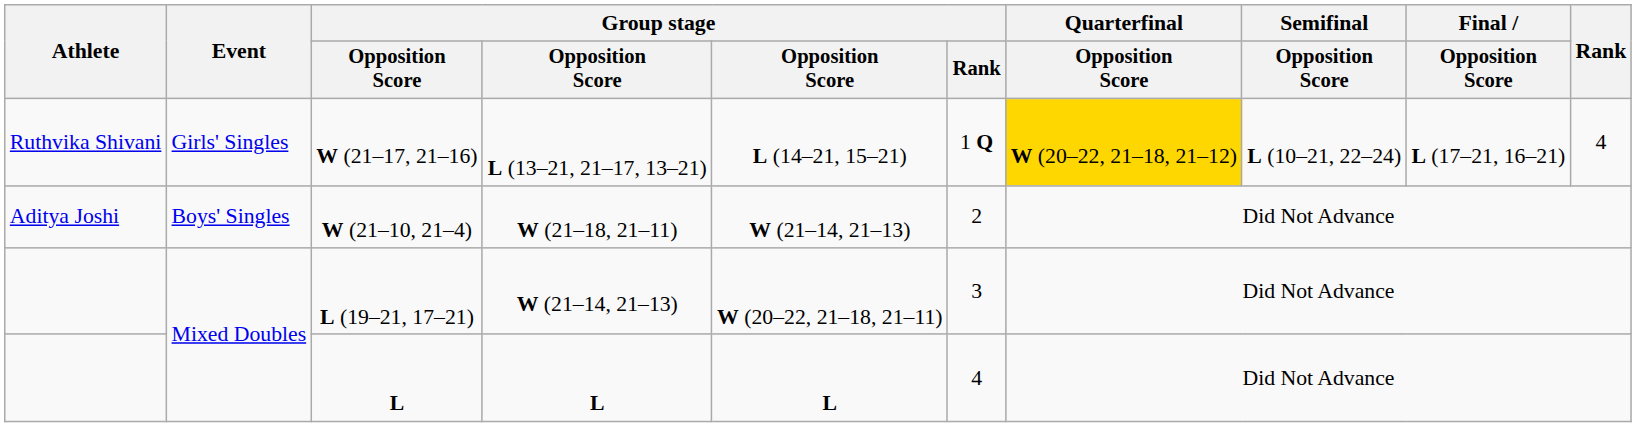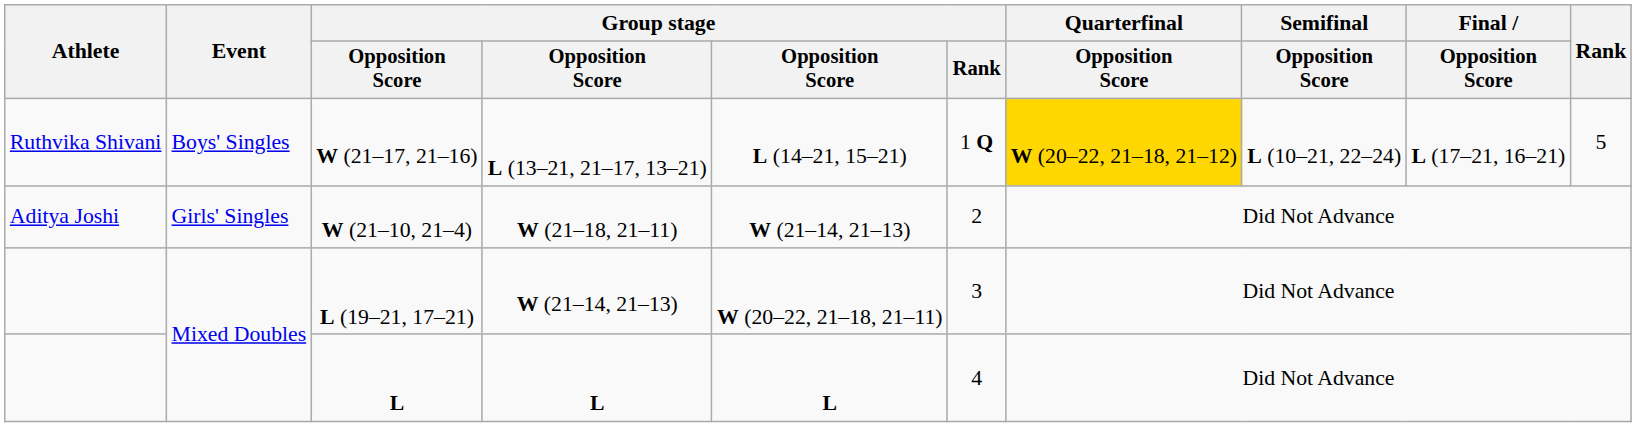W (21–17, 21–16) | Event: Girls' Singles -> Boys' Singles
W (21–17, 21–16) | Rank: 4 -> 5
W (21–10, 21–4) | Event: Boys' Singles -> Girls' Singles
